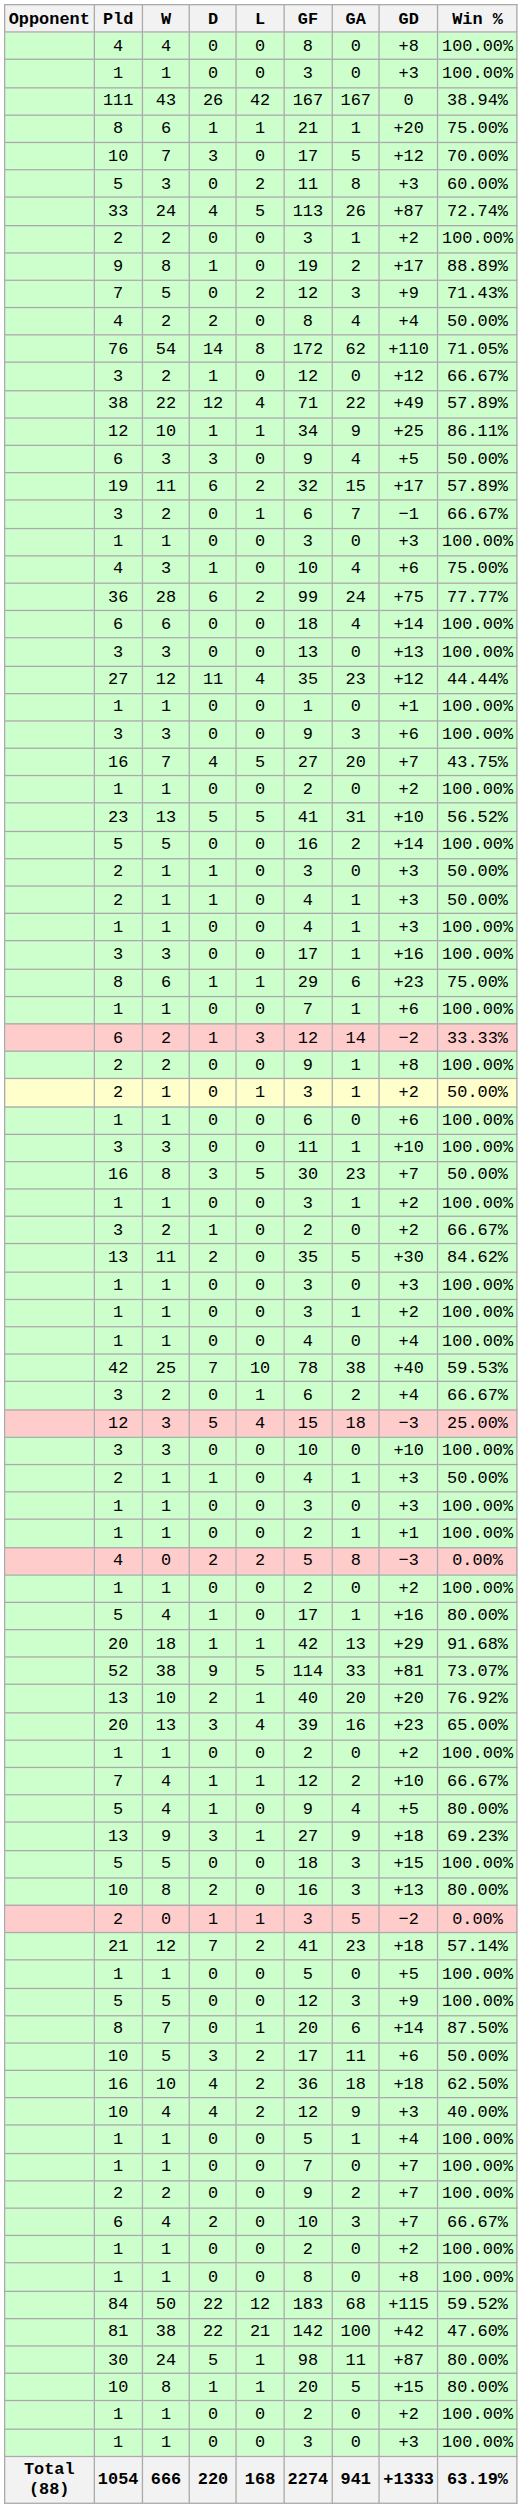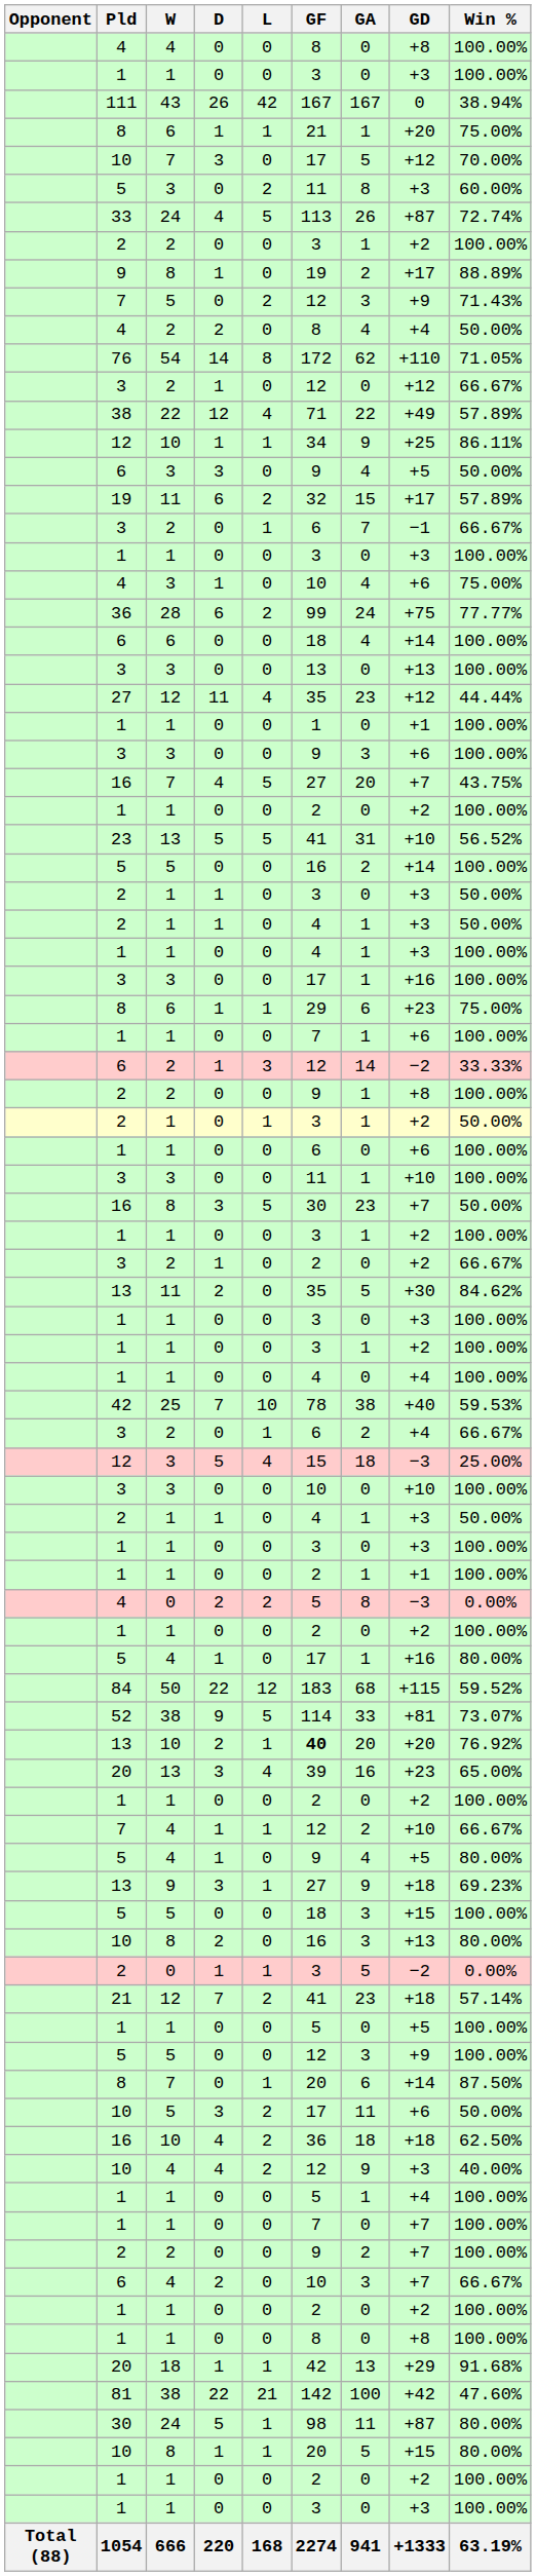rows swapped: 84 <-> 20 / 18
13 / 10 | GF: normal -> bold
